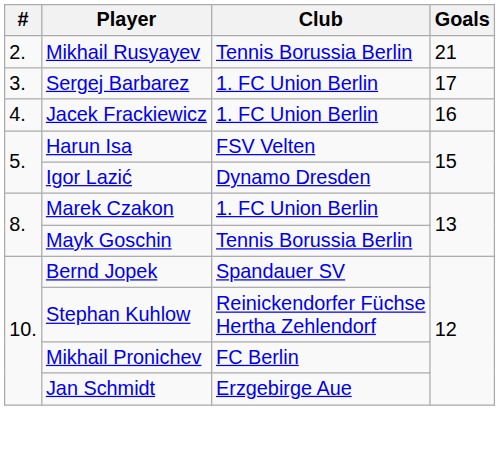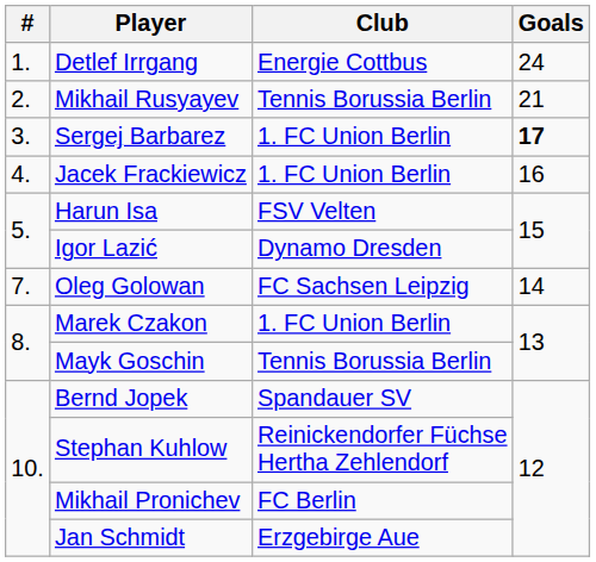+ row: 1. | Detlef Irrgang | Energie Cottbus | 24
Sergej Barbarez | Goals: normal -> bold
+ row: 7. | Oleg Golowan | FC Sachsen Leipzig | 14
